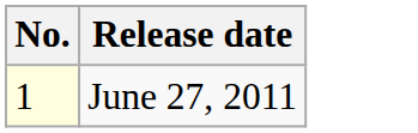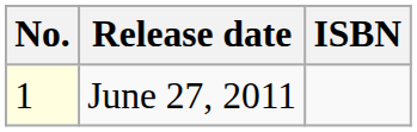+ column: ISBN
